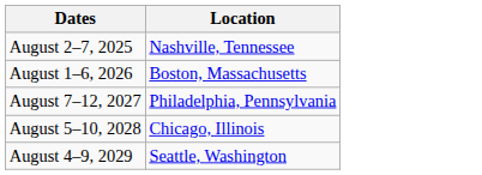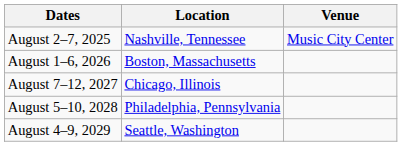+ column: Venue | Music City Center
August 7–12, 2027 | Location: Philadelphia, Pennsylvania -> Chicago, Illinois
August 5–10, 2028 | Location: Chicago, Illinois -> Philadelphia, Pennsylvania
